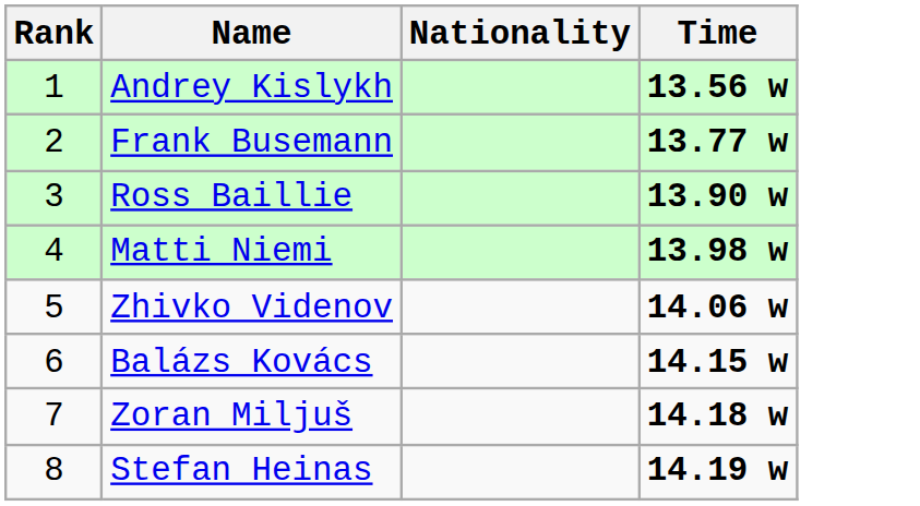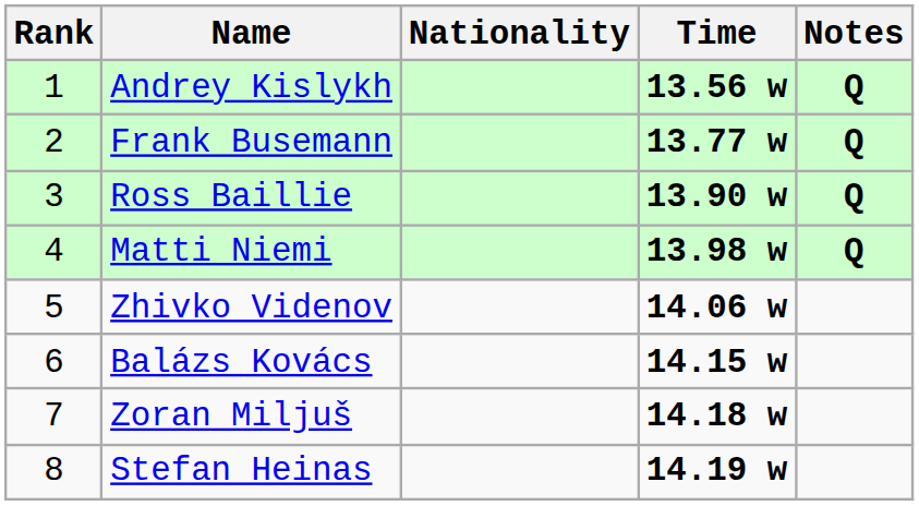+ column: Notes | Q | Q | Q | Q
